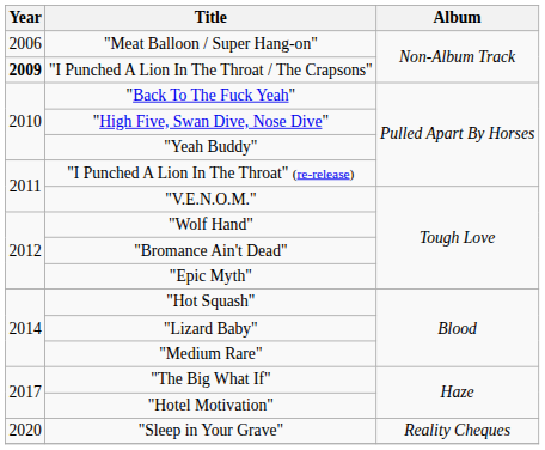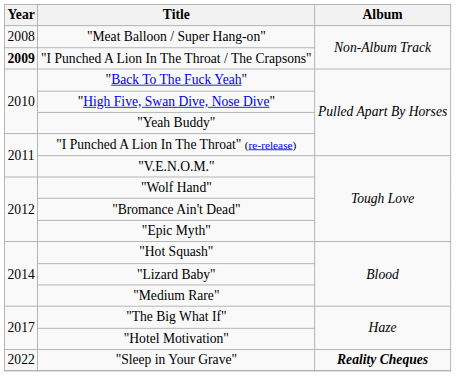"Meat Balloon / Super Hang-on" | Year: 2006 -> 2008
"Sleep in Your Grave" | Year: 2020 -> 2022
"Sleep in Your Grave" | Album: normal -> bold
